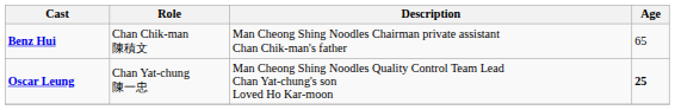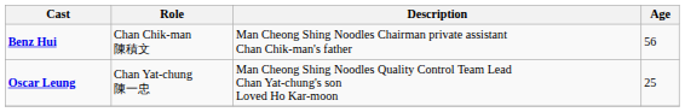Benz Hui | Age: 65 -> 56
Oscar Leung | Age: bold -> normal
